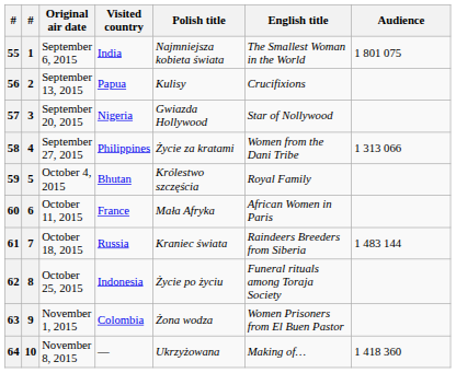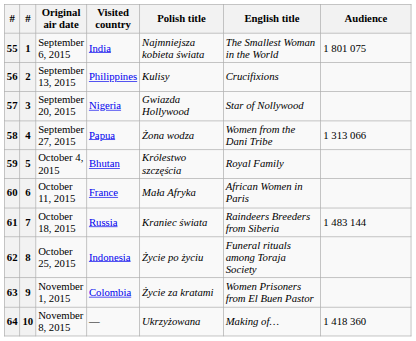56 | Visited country: Papua -> Philippines
58 | Visited country: Philippines -> Papua
58 | Polish title: Życie za kratami -> Żona wodza
63 | Polish title: Żona wodza -> Życie za kratami
